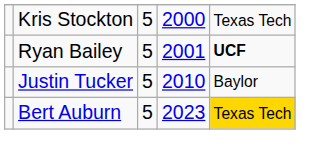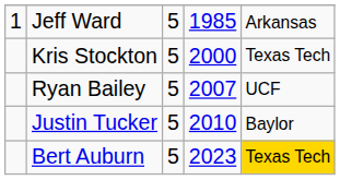+ row: 1 | Jeff Ward | 5 | 1985 | Arkansas
Ryan Bailey | column 4: 2001 -> 2007
Ryan Bailey | column 5: bold -> normal
